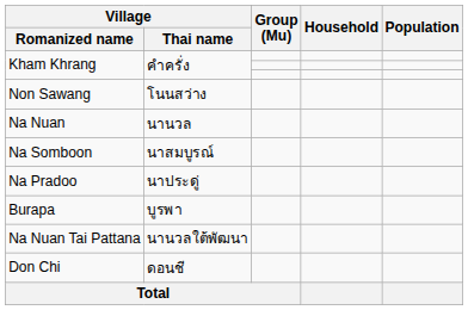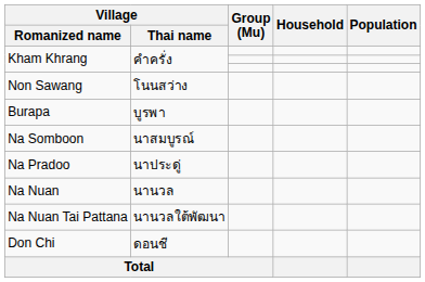rows swapped: Na Nuan <-> Burapa
